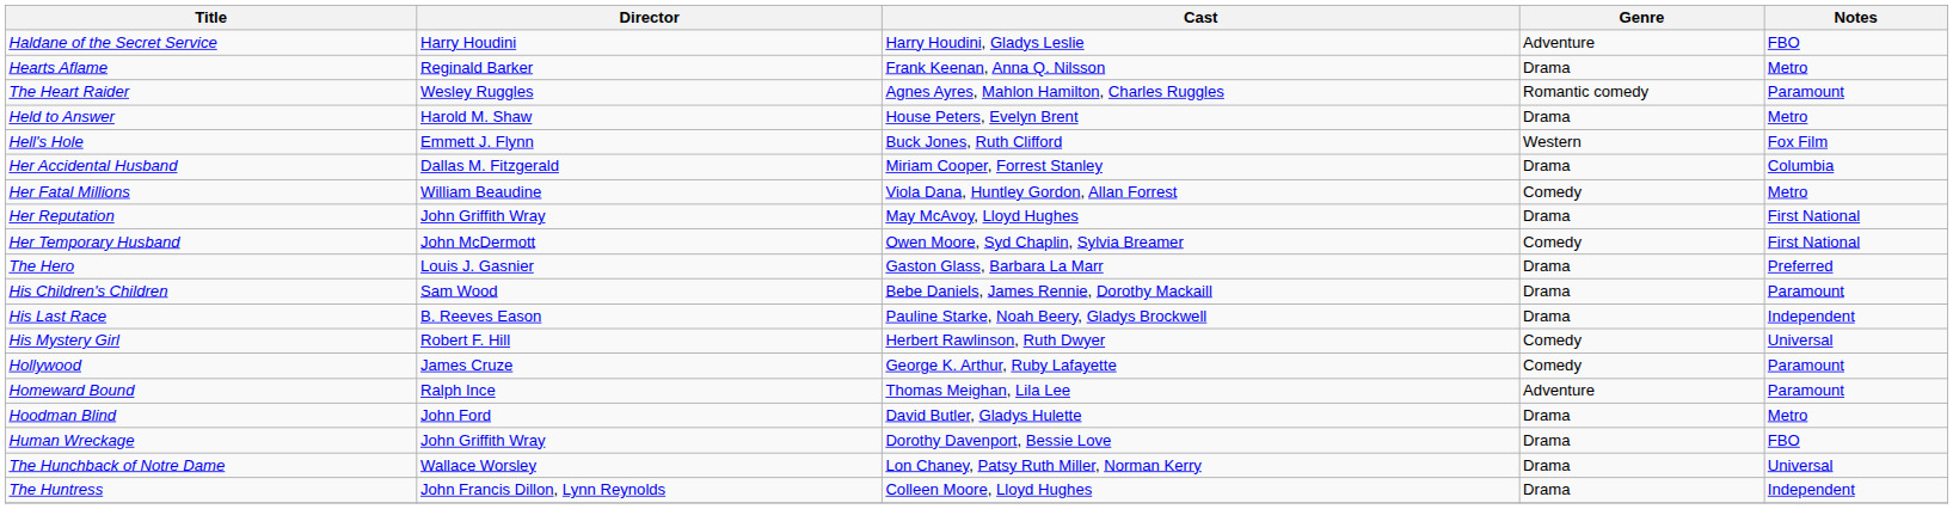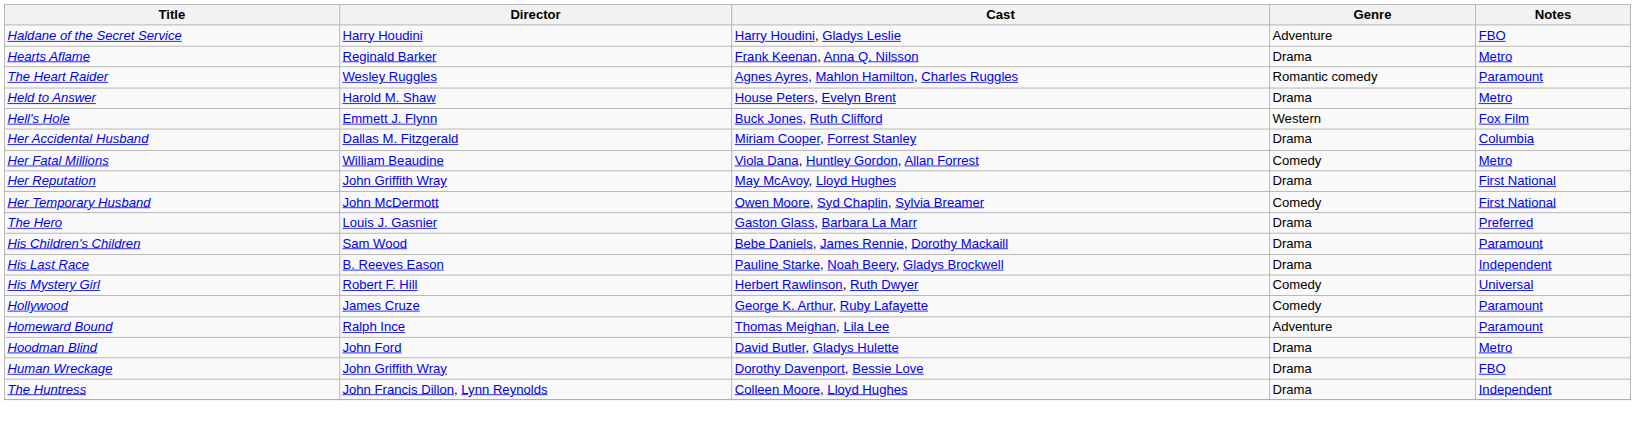- row: The Hunchback of Notre Dame | Wallace Worsley | Lon Chaney, Patsy Ruth Miller, Norman Kerry | Drama | Universal
